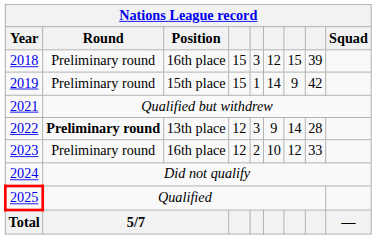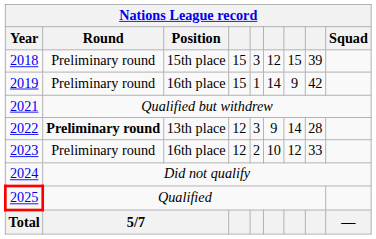2018 | Position: 16th place -> 15th place
2019 | Position: 15th place -> 16th place
